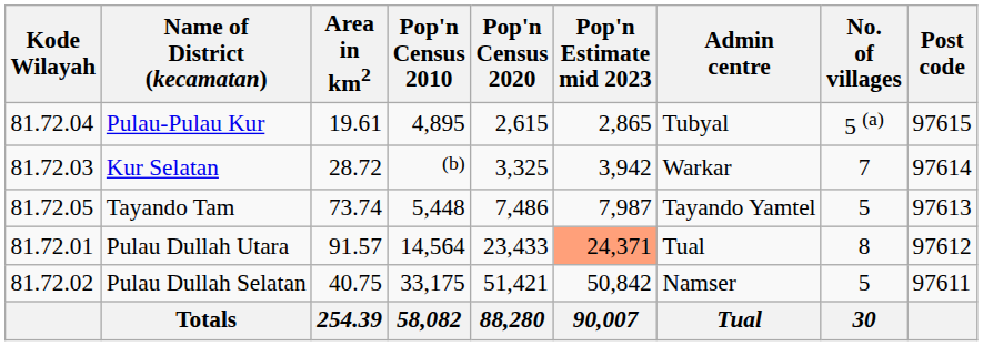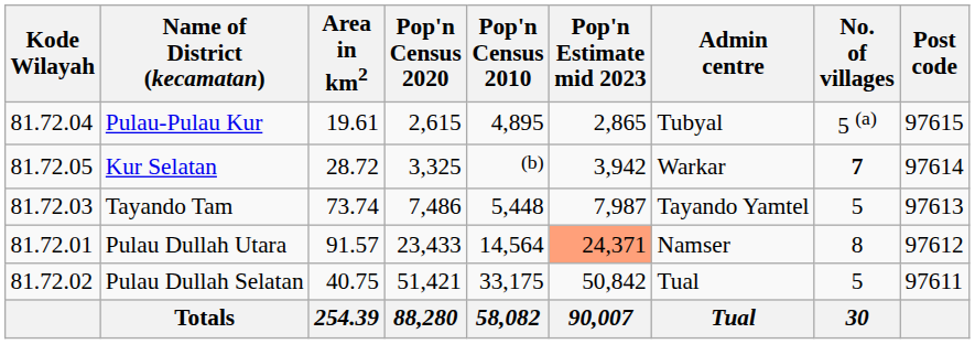columns swapped: Pop'n Census 2010 <-> Pop'n Census 2020
Kur Selatan | Kode Wilayah: 81.72.03 -> 81.72.05
Kur Selatan | No. of villages: normal -> bold
Tayando Tam | Kode Wilayah: 81.72.05 -> 81.72.03
Pulau Dullah Utara | Admin centre: Tual -> Namser
Pulau Dullah Selatan | Admin centre: Namser -> Tual
